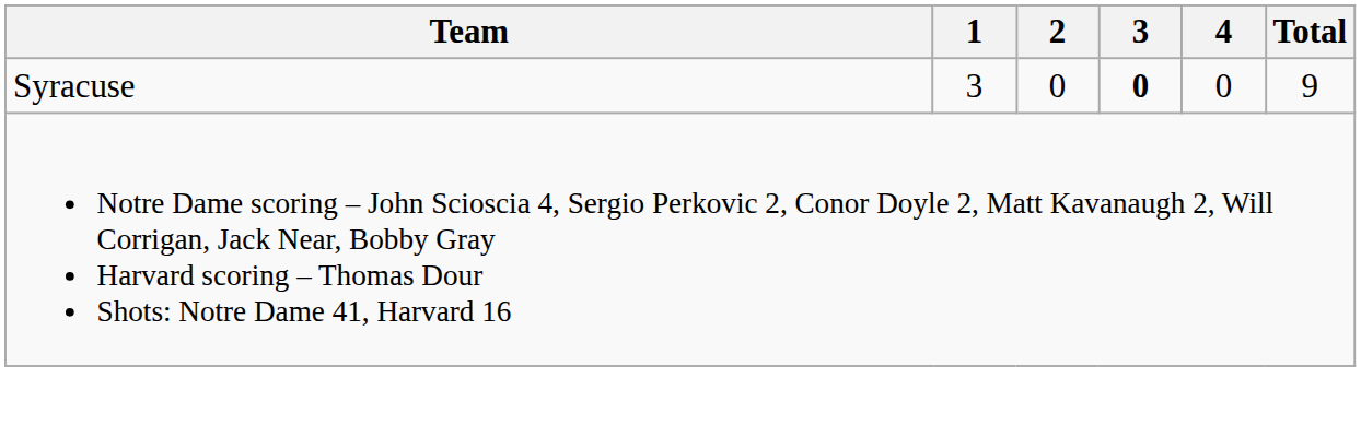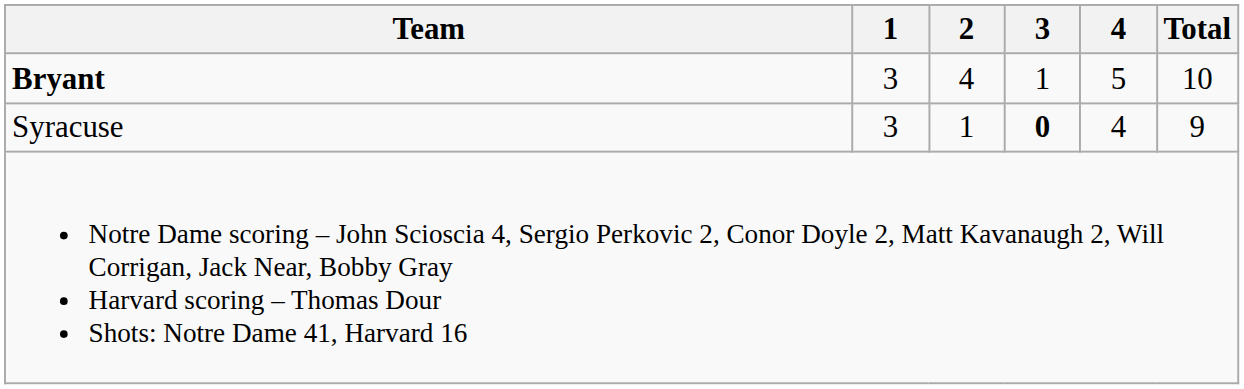+ row: Bryant | 3 | 4 | 1 | 5 | 10
Syracuse | 2: 0 -> 1
Syracuse | 4: 0 -> 4
